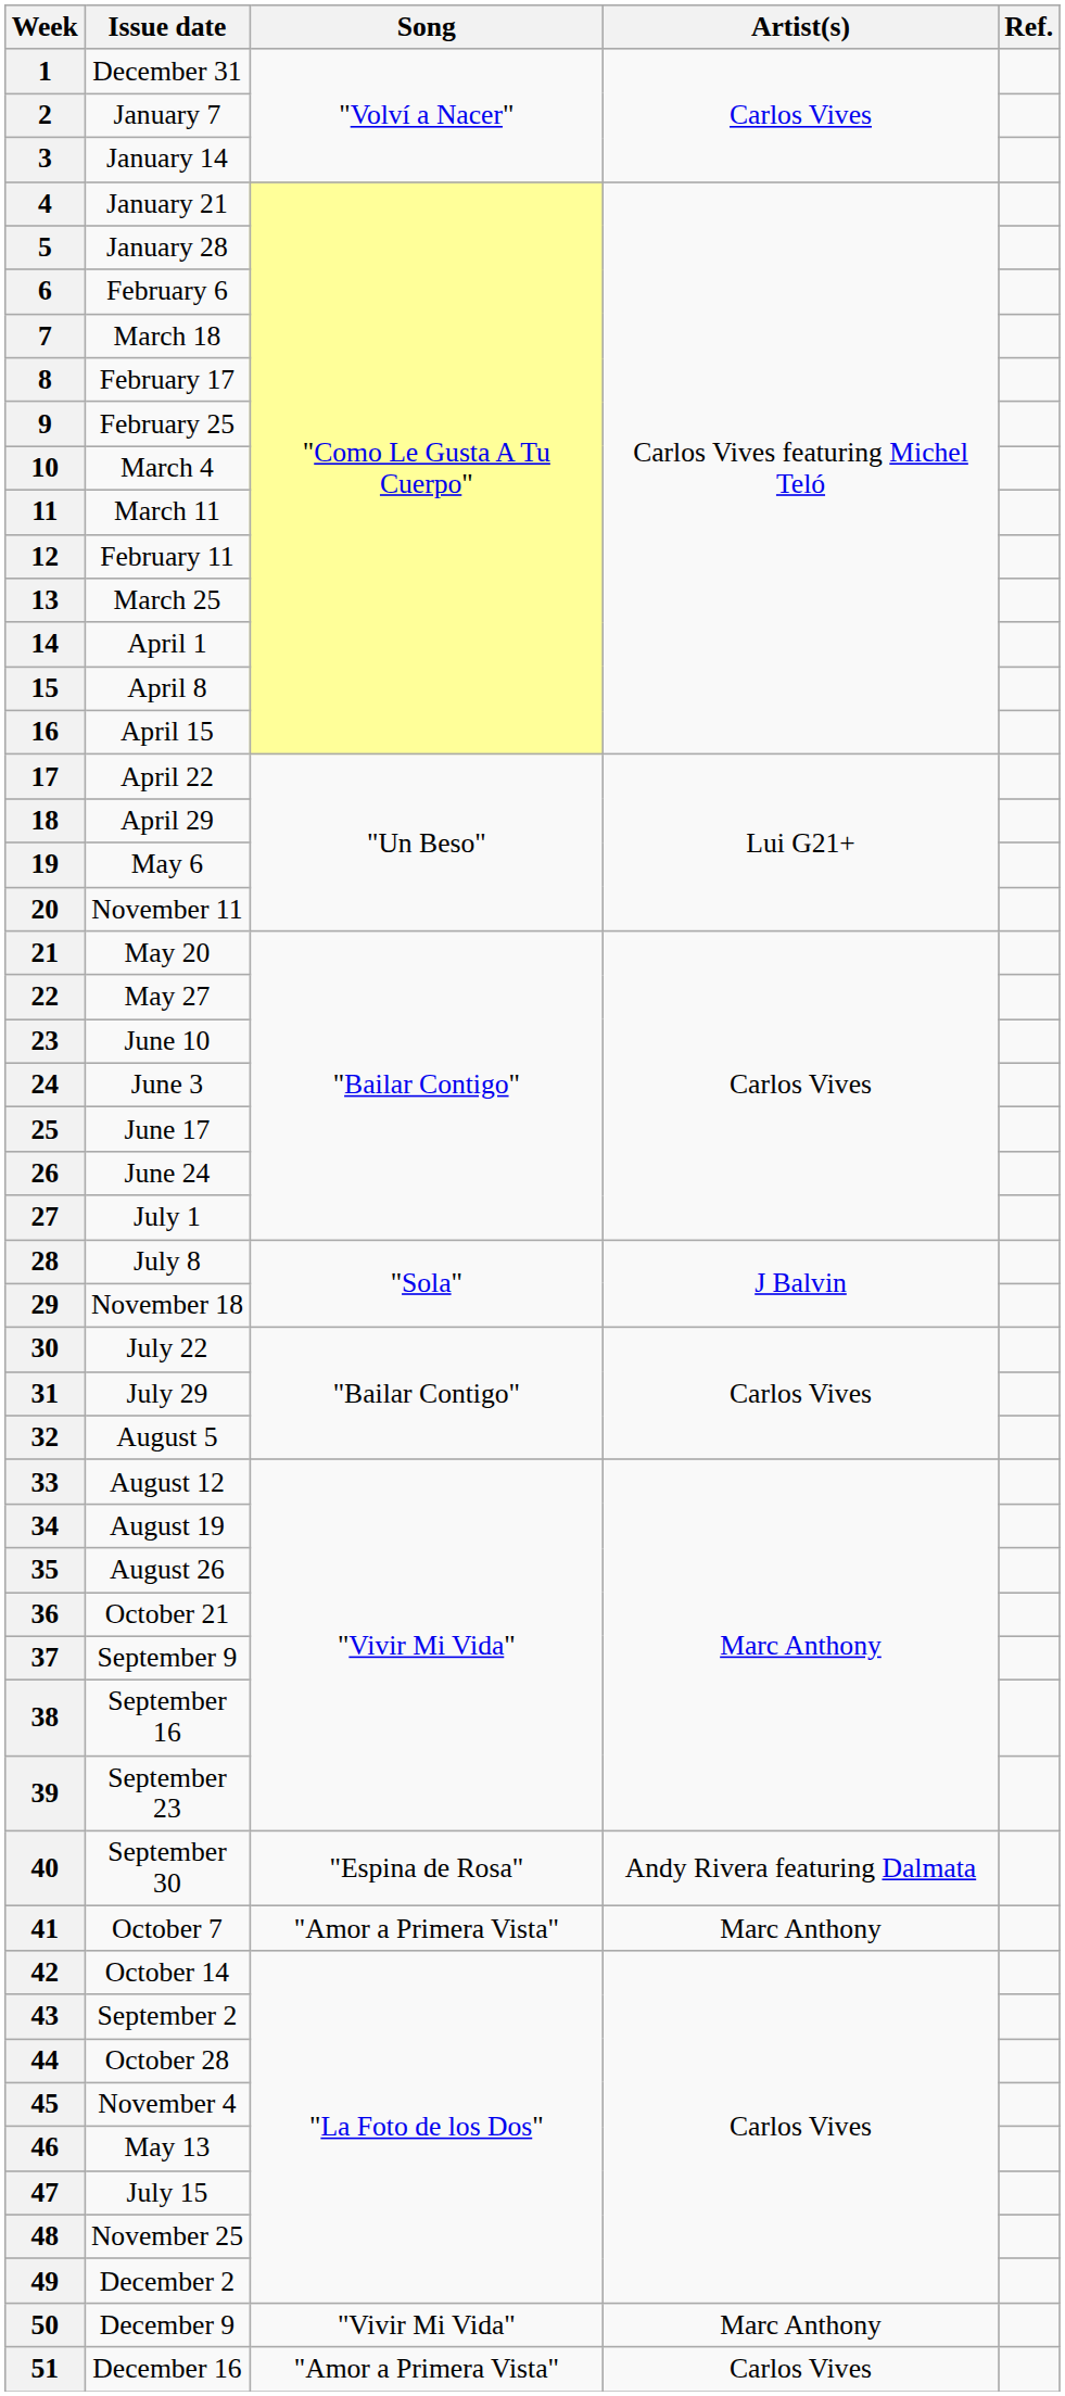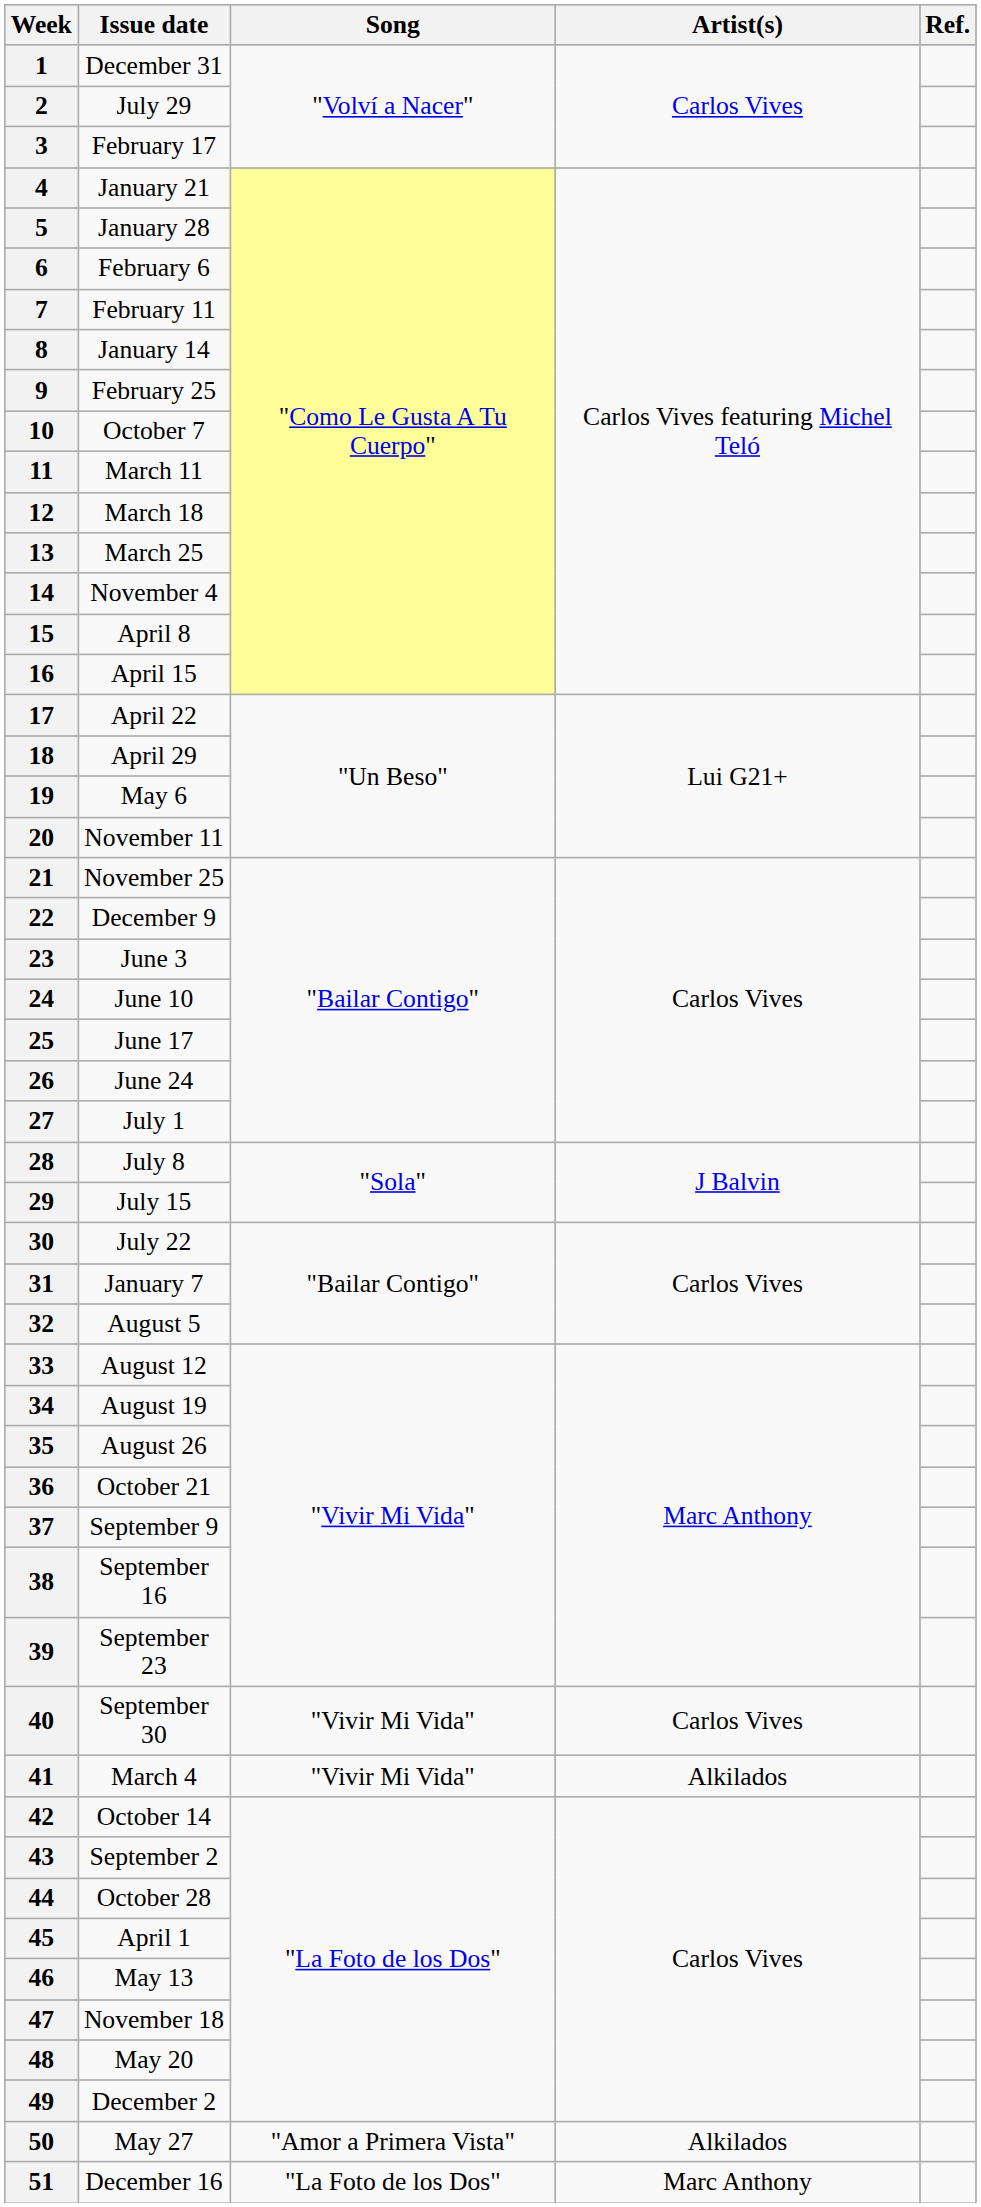2 | Issue date: January 7 -> July 29
3 | Issue date: January 14 -> February 17
7 | Issue date: March 18 -> February 11
8 | Issue date: February 17 -> January 14
10 | Issue date: March 4 -> October 7
12 | Issue date: February 11 -> March 18
14 | Issue date: April 1 -> November 4
21 | Issue date: May 20 -> November 25
22 | Issue date: May 27 -> December 9
23 | Issue date: June 10 -> June 3
24 | Issue date: June 3 -> June 10
29 | Issue date: November 18 -> July 15
31 | Issue date: July 29 -> January 7
40 | Song: "Espina de Rosa" -> "Vivir Mi Vida"
40 | Artist(s): Andy Rivera featuring Dalmata -> Carlos Vives
41 | Issue date: October 7 -> March 4
41 | Song: "Amor a Primera Vista" -> "Vivir Mi Vida"
41 | Artist(s): Marc Anthony -> Alkilados
45 | Issue date: November 4 -> April 1
47 | Issue date: July 15 -> November 18
48 | Issue date: November 25 -> May 20
50 | Issue date: December 9 -> May 27
50 | Song: "Vivir Mi Vida" -> "Amor a Primera Vista"
50 | Artist(s): Marc Anthony -> Alkilados
51 | Song: "Amor a Primera Vista" -> "La Foto de los Dos"
51 | Artist(s): Carlos Vives -> Marc Anthony
